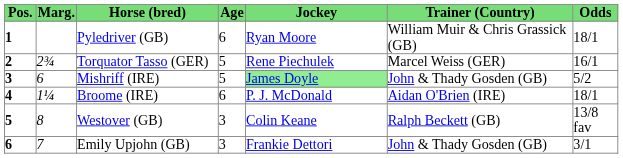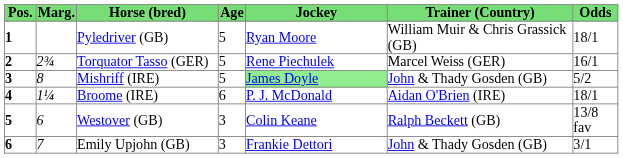Pyledriver (GB) | Age: 6 -> 5
Mishriff (IRE) | Marg.: 6 -> 8
Westover (GB) | Marg.: 8 -> 6
